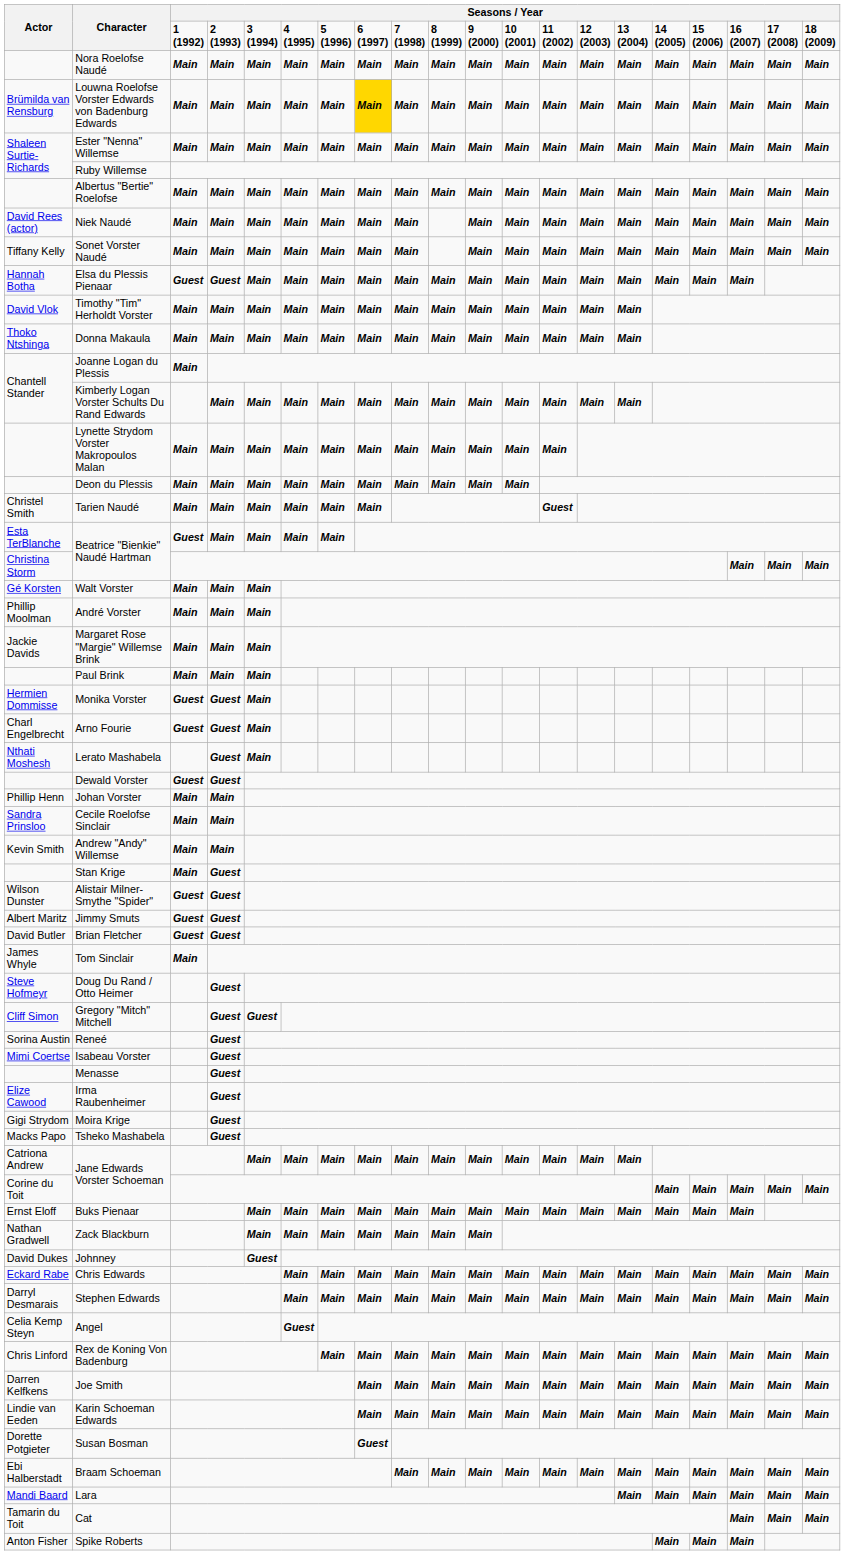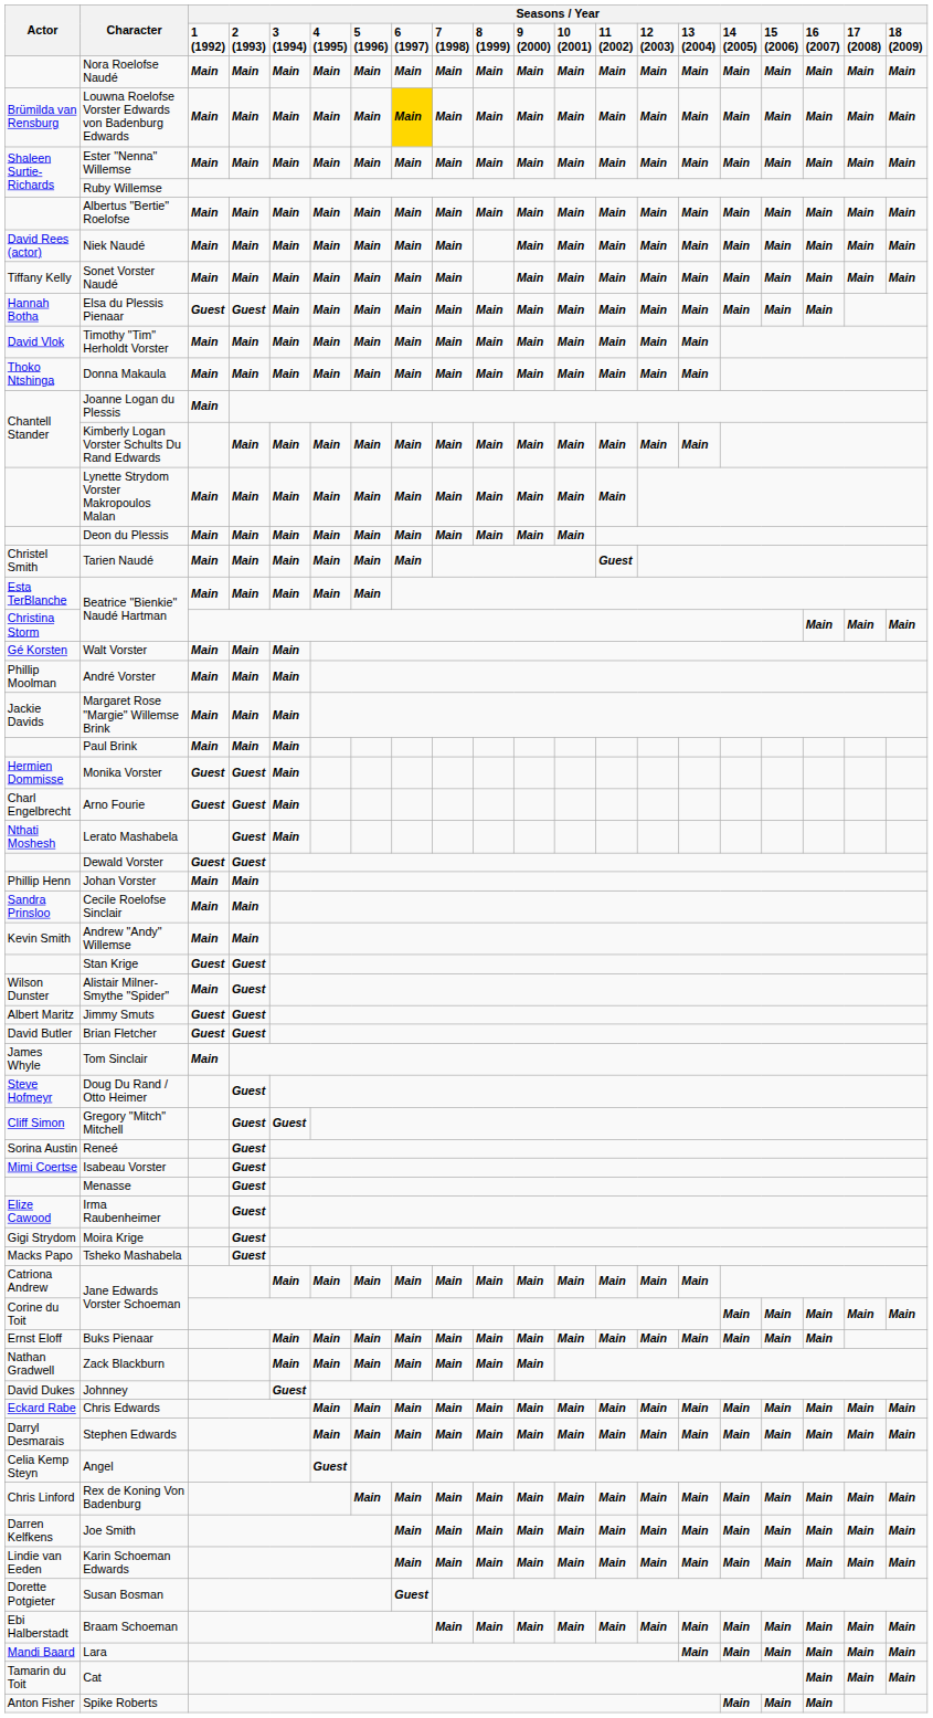Esta TerBlanche / Beatrice "Bienkie" Naudé Hartman | column 3: Guest -> Main
Stan Krige | column 3: Main -> Guest
Alistair Milner-Smythe "Spider" | column 3: Guest -> Main
